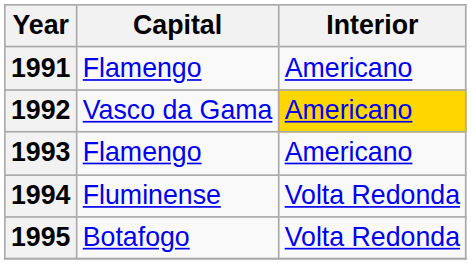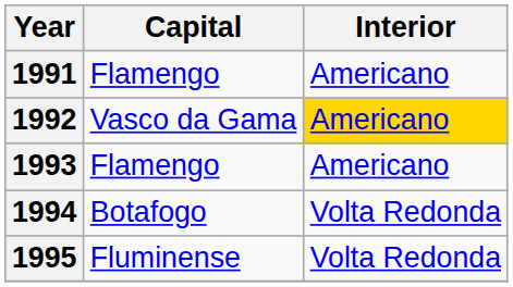1994 | Capital: Fluminense -> Botafogo
1995 | Capital: Botafogo -> Fluminense
